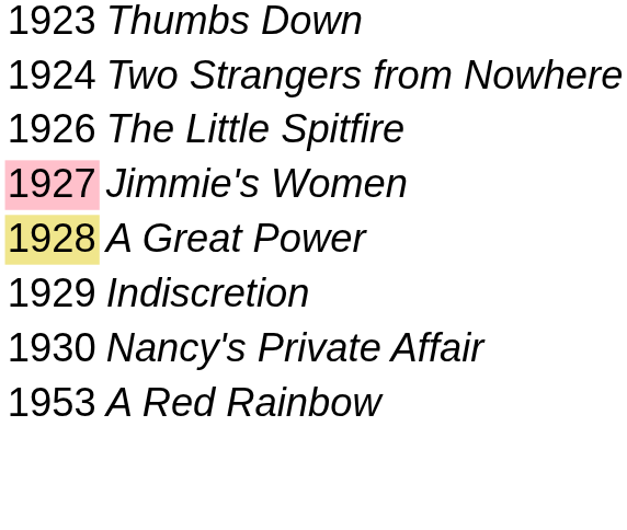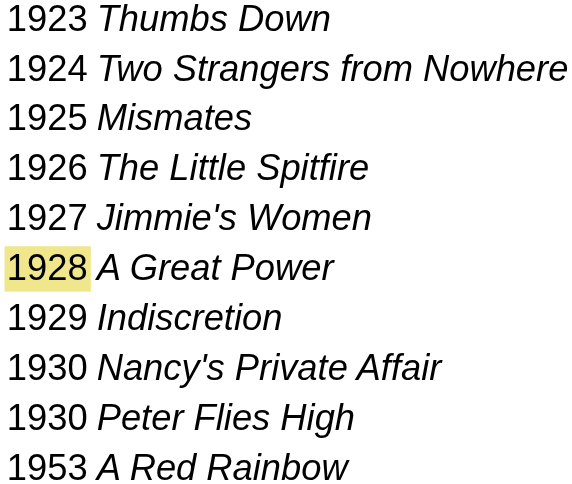+ row: 1925 | Mismates
Jimmie's Women | column 1: pink background -> no background
+ row: 1930 | Peter Flies High
